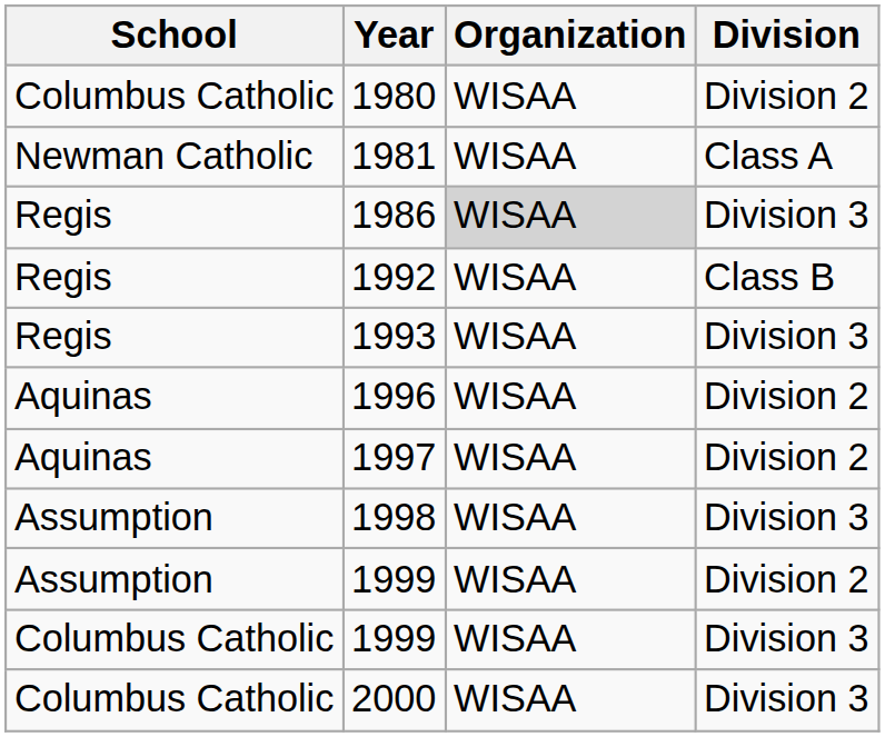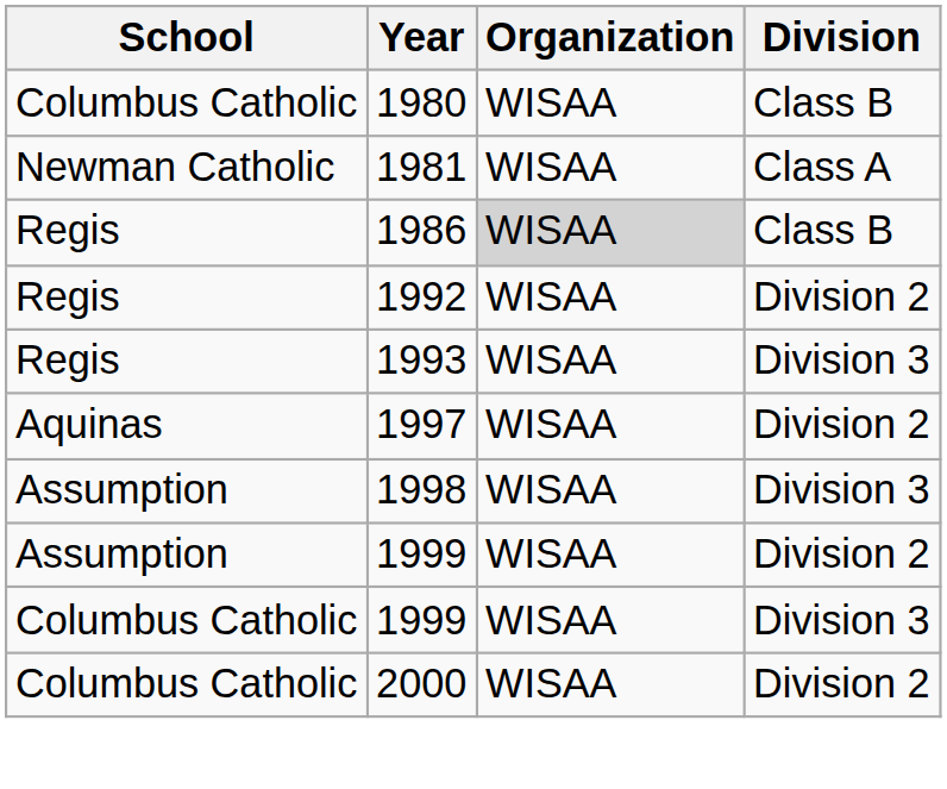1980 | Division: Division 2 -> Class B
1986 | Division: Division 3 -> Class B
1992 | Division: Class B -> Division 2
- row: Aquinas | 1996 | WISAA | Division 2
2000 | Division: Division 3 -> Division 2
